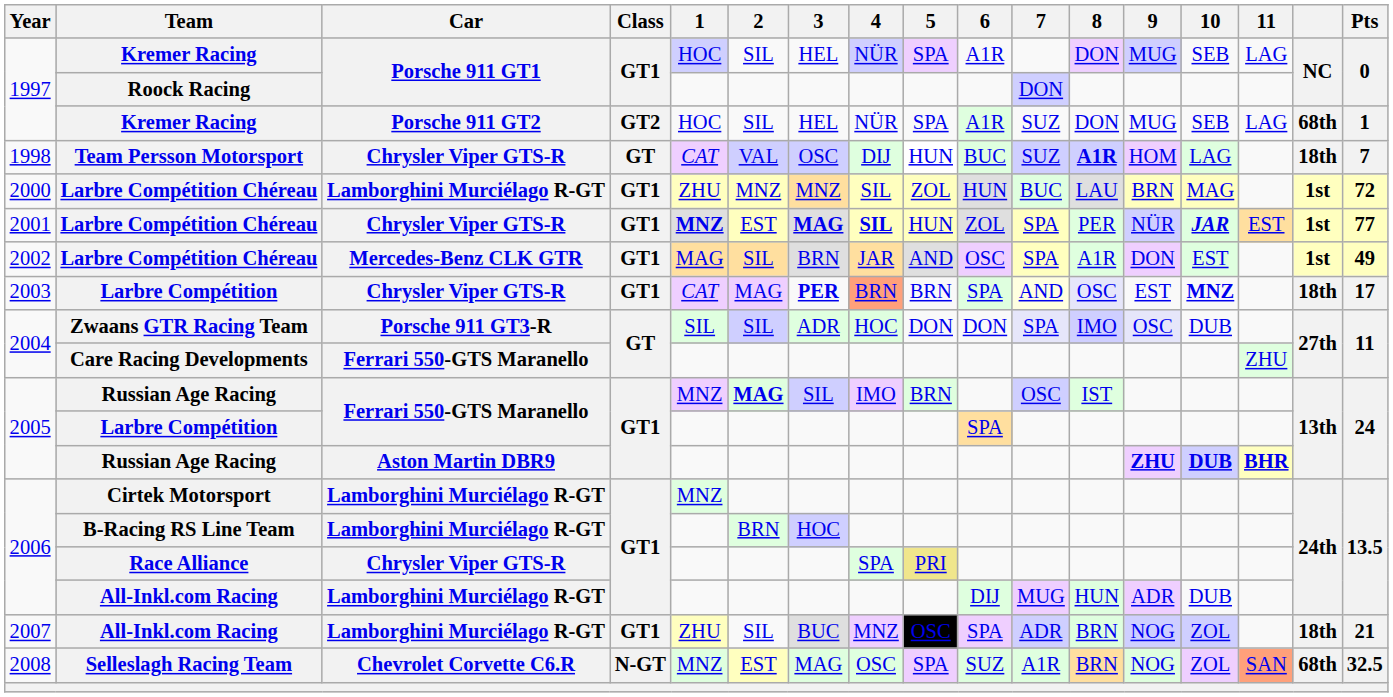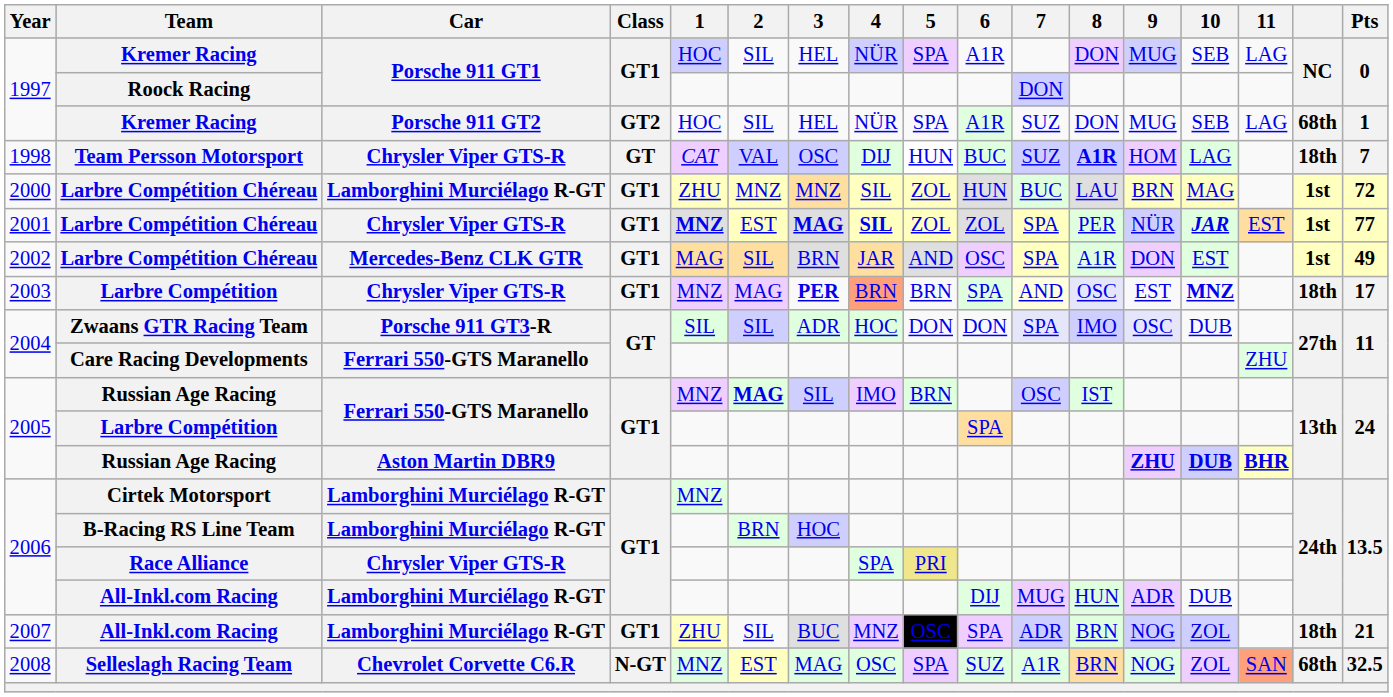2001 / Larbre Compétition Chéreau | 5: HUN -> ZOL
2003 / Larbre Compétition | 1: CAT -> MNZ
